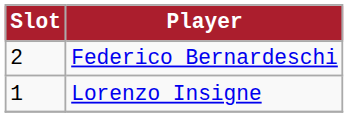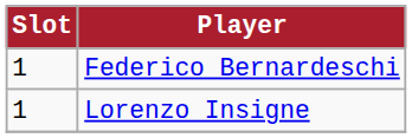Federico Bernardeschi | Slot: 2 -> 1
